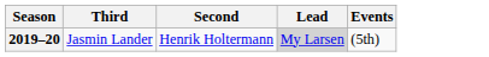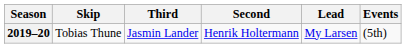+ column: Skip | Tobias Thune
2019–20 | Lead: lightgrey background -> no background
